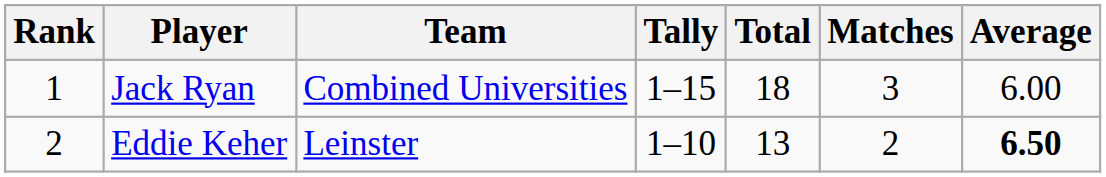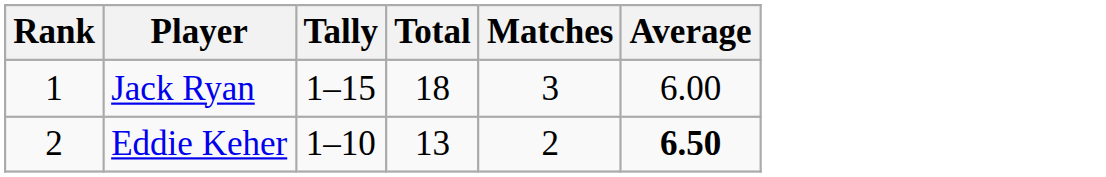- column: Team | Combined Universities | Leinster
